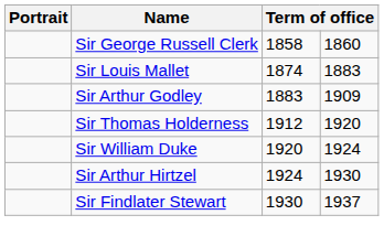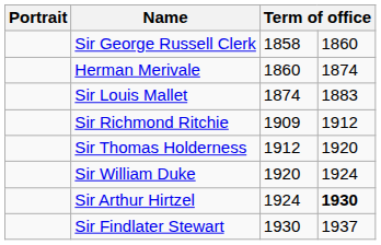+ row: Herman Merivale | 1860 | 1874
- row: Sir Arthur Godley | 1883 | 1909
+ row: Sir Richmond Ritchie | 1909 | 1912
Sir Arthur Hirtzel | column 4: normal -> bold
